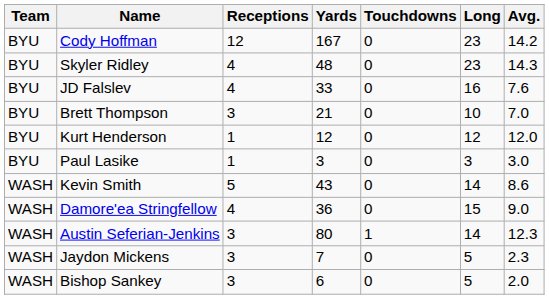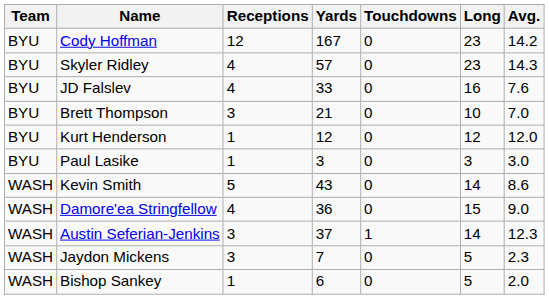Skyler Ridley | Yards: 48 -> 57
Austin Seferian-Jenkins | Yards: 80 -> 37
Bishop Sankey | Receptions: 3 -> 1
